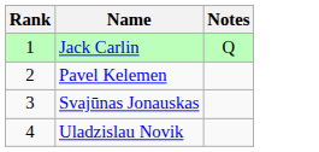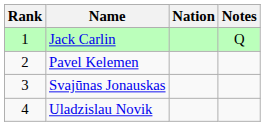+ column: Nation
